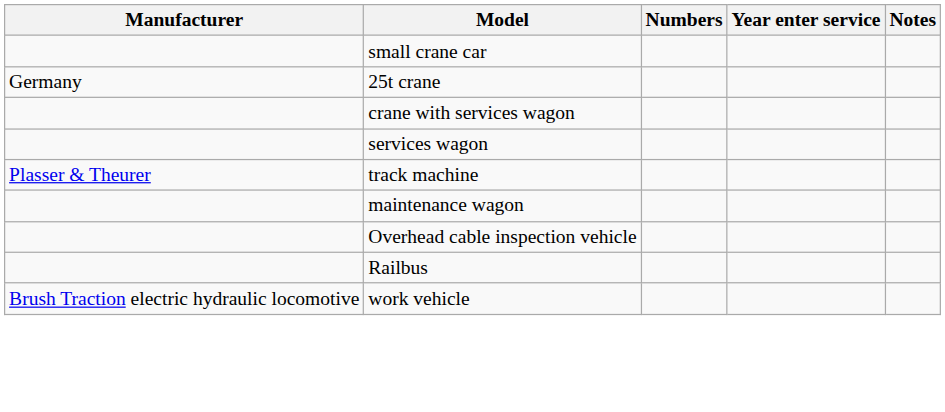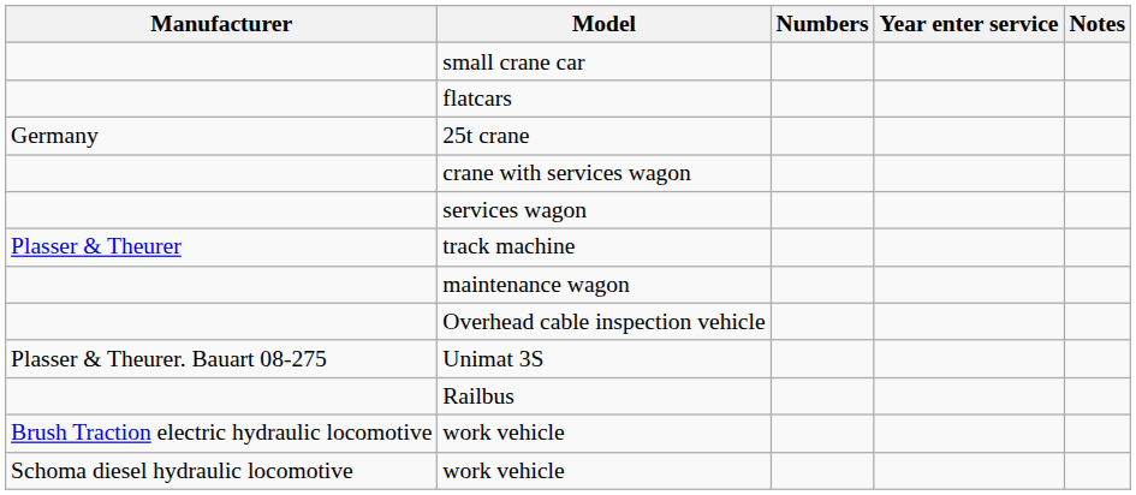+ row: flatcars
+ row: Plasser & Theurer. Bauart 08-275 | Unimat 3S
+ row: Schoma diesel hydraulic locomotive | work vehicle
